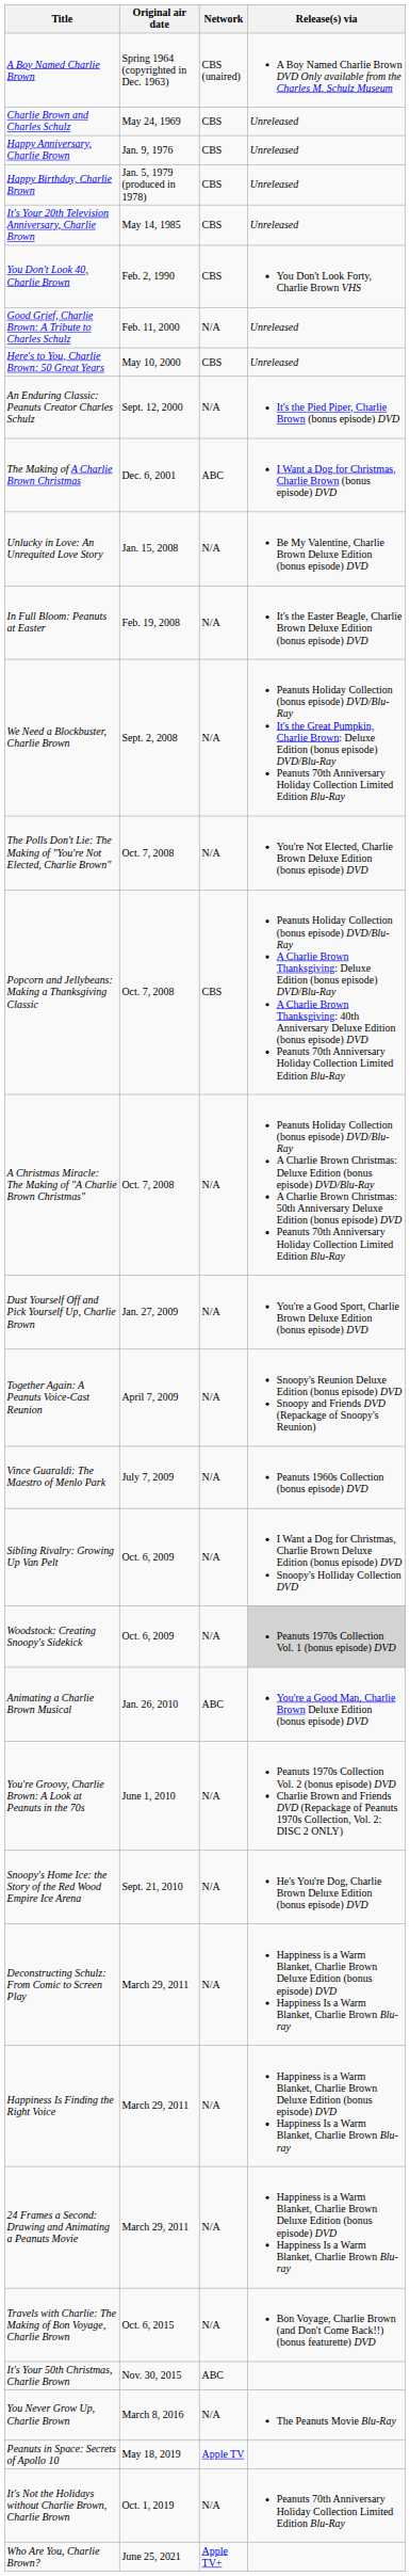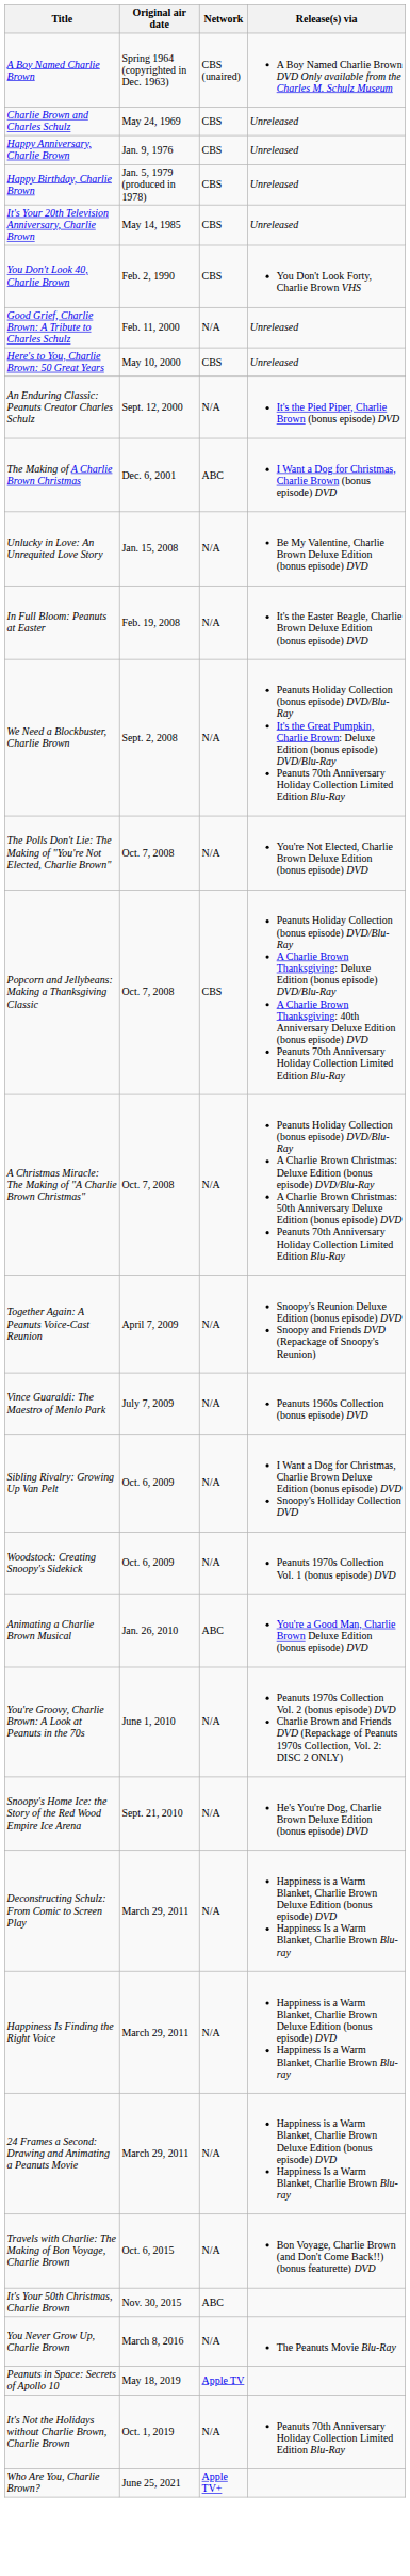- row: Dust Yourself Off and Pick Yourself Up, Charlie Brown | Jan. 27, 2009 | N/A | You're a Good Sport, Charlie Brown Deluxe Edition (bonus episode) DVD
Woodstock: Creating Snoopy's Sidekick | Release(s) via: lightgrey background -> no background
